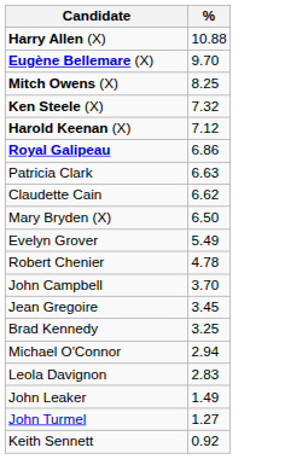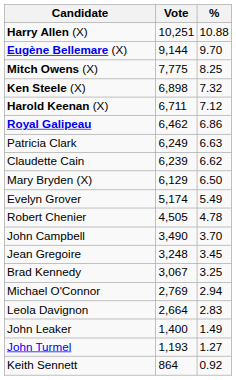+ column: Vote | 10,251 | 9,144 | 7,775 | 6,898 | 6,711 | 6,462 | 6,249 | 6,239 | 6,129 | 5,174 | 4,505 | 3,490 | 3,248 | 3,067 | 2,769 | 2,664 | 1,400 | 1,193 | 864
